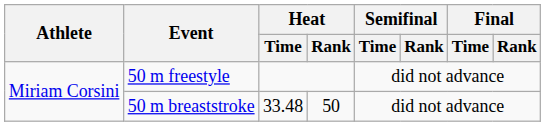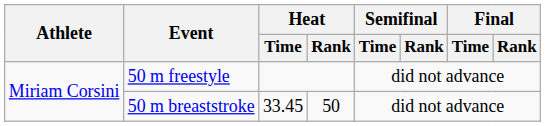50 m breaststroke | Heat / Time: 33.48 -> 33.45
